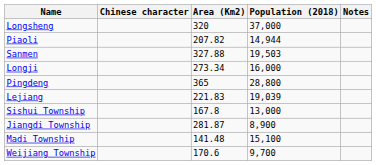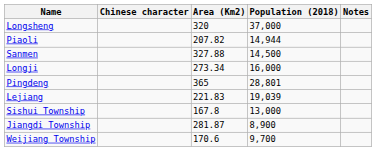Sanmen | Population (2018): 19,503 -> 14,500
Pingdeng | Population (2018): 28,800 -> 28,801
- row: Madi Township | 141.48 | 15,100
